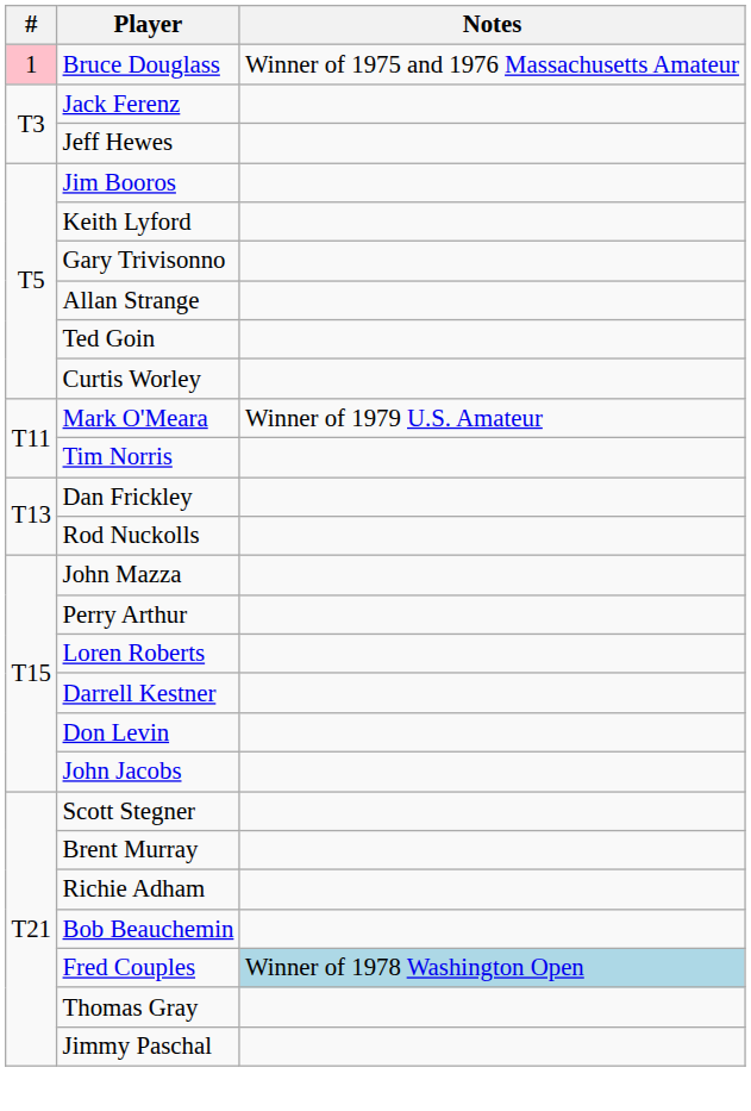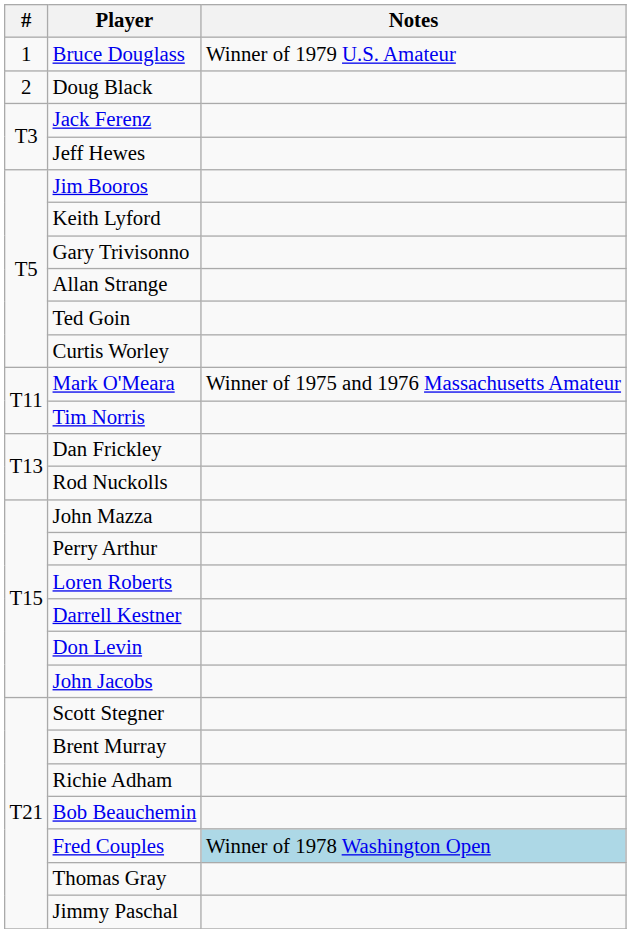Bruce Douglass | #: pink background -> no background
Bruce Douglass | Notes: Winner of 1975 and 1976 Massachusetts Amateur -> Winner of 1979 U.S. Amateur
+ row: 2 | Doug Black
Mark O'Meara | Notes: Winner of 1979 U.S. Amateur -> Winner of 1975 and 1976 Massachusetts Amateur
